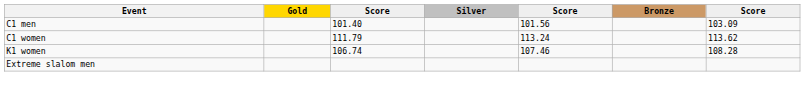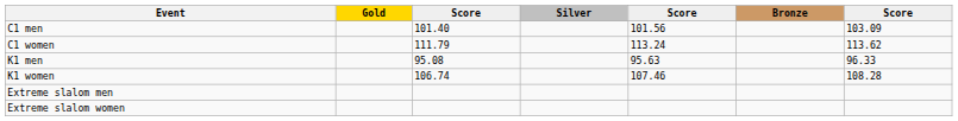+ row: K1 men | 95.08 | 95.63 | 96.33
+ row: Extreme slalom women
